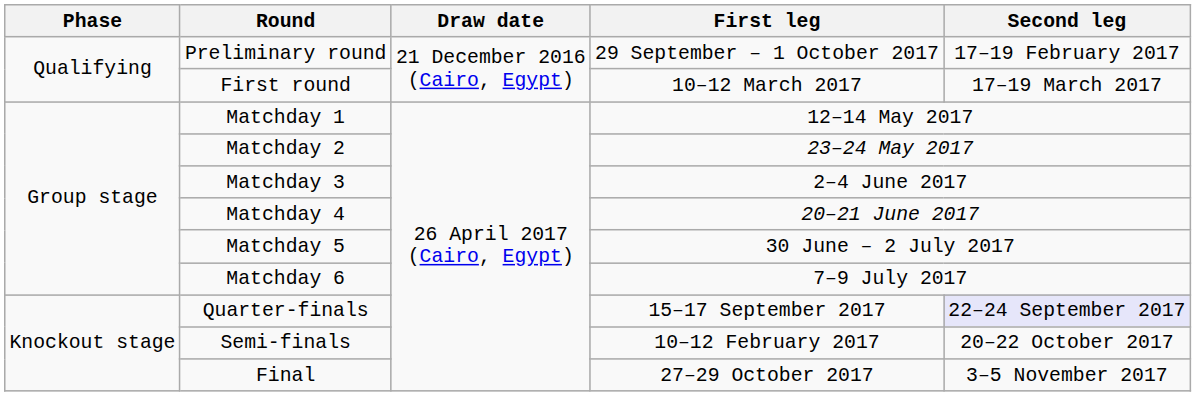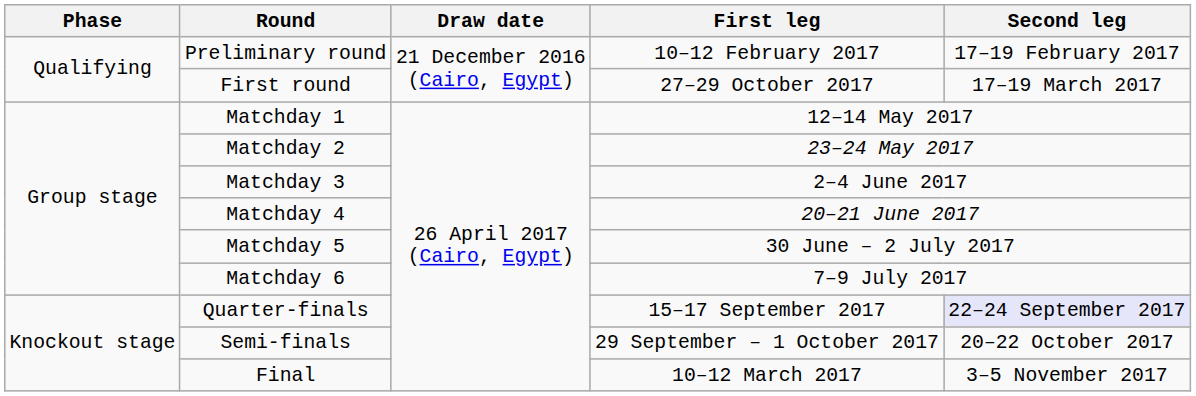Preliminary round | First leg: 29 September – 1 October 2017 -> 10–12 February 2017
First round | First leg: 10–12 March 2017 -> 27–29 October 2017
Semi-finals | First leg: 10–12 February 2017 -> 29 September – 1 October 2017
Final | First leg: 27–29 October 2017 -> 10–12 March 2017
